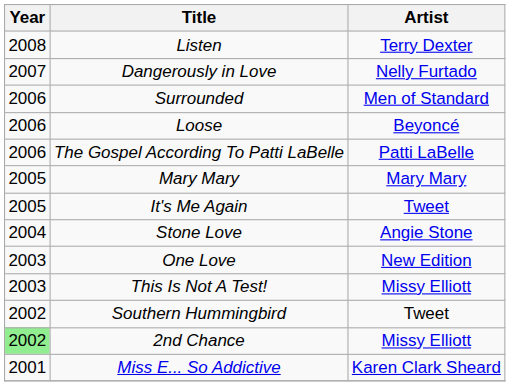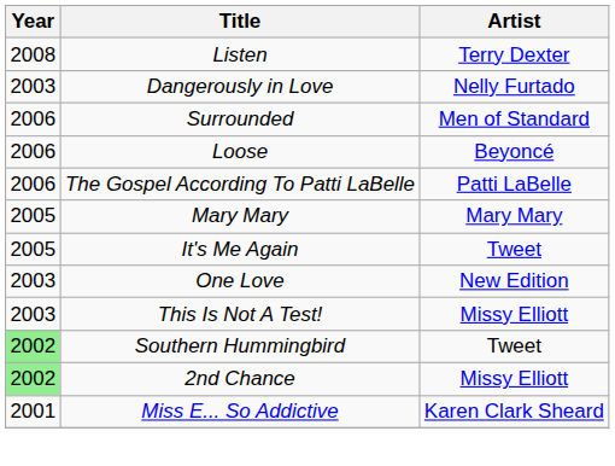Dangerously in Love | Year: 2007 -> 2003
- row: 2004 | Stone Love | Angie Stone
Southern Hummingbird | Year: no background -> lightgreen background
